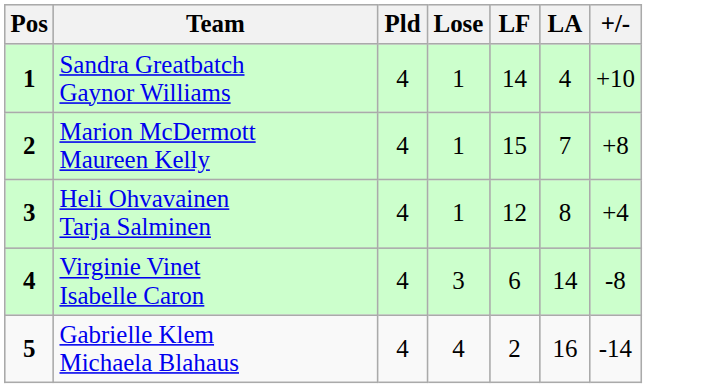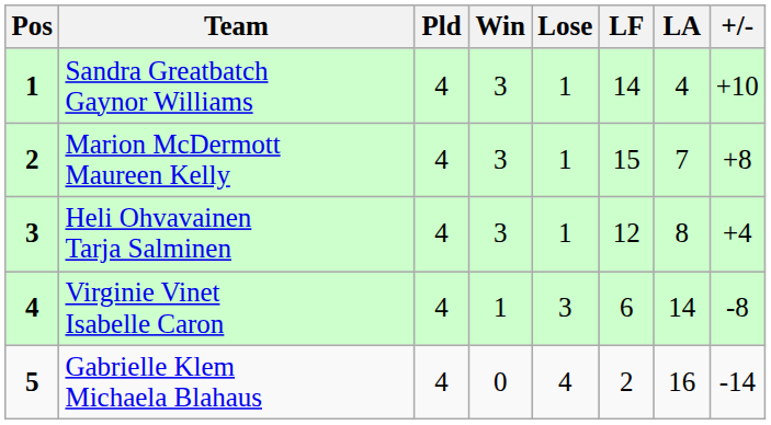+ column: Win | 3 | 3 | 3 | 1 | 0
